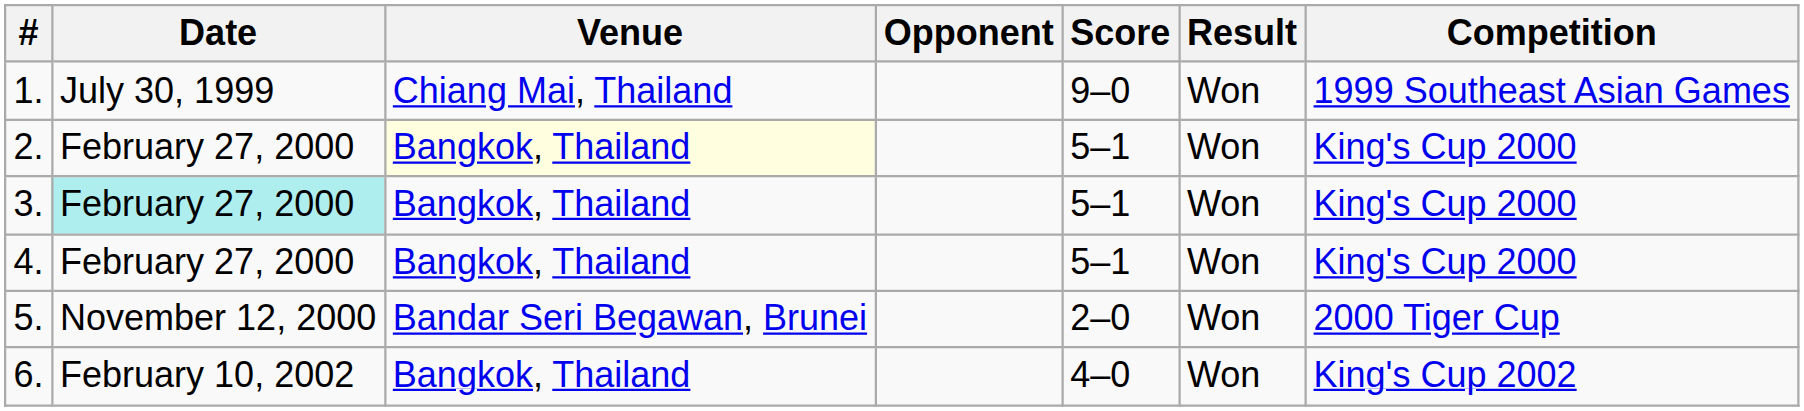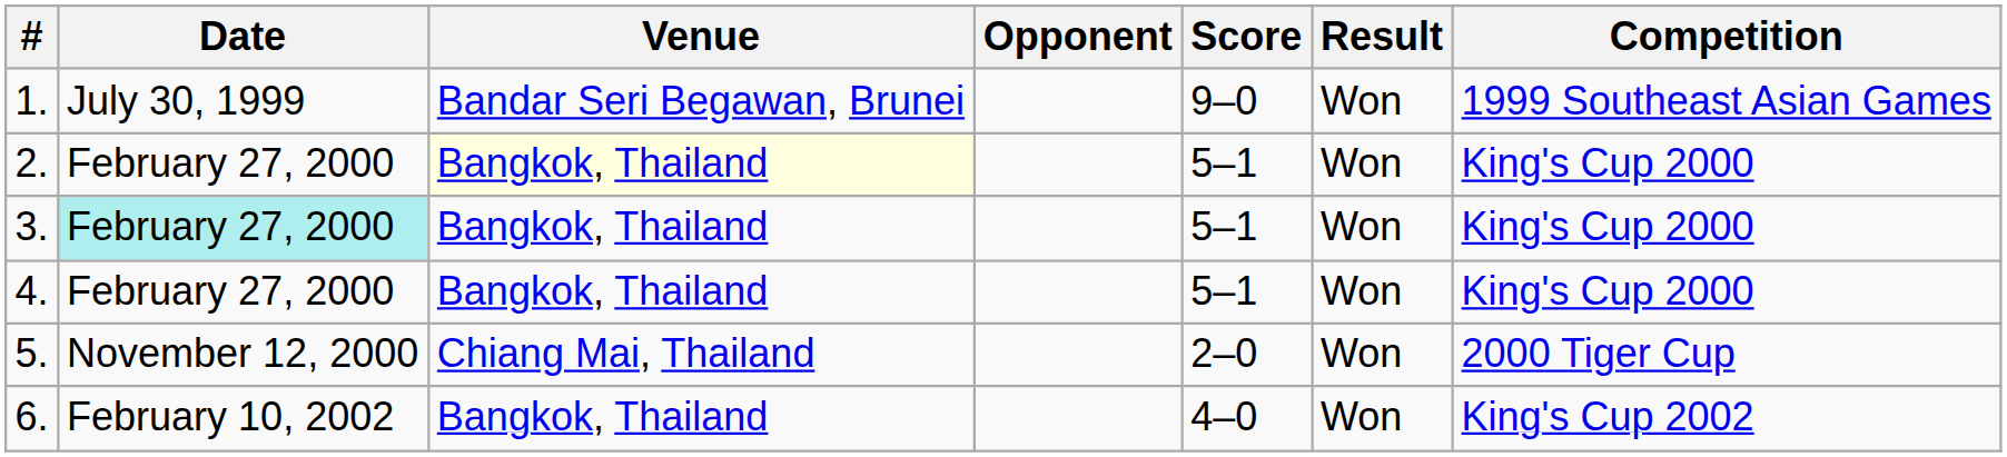1. | Venue: Chiang Mai, Thailand -> Bandar Seri Begawan, Brunei
5. | Venue: Bandar Seri Begawan, Brunei -> Chiang Mai, Thailand
